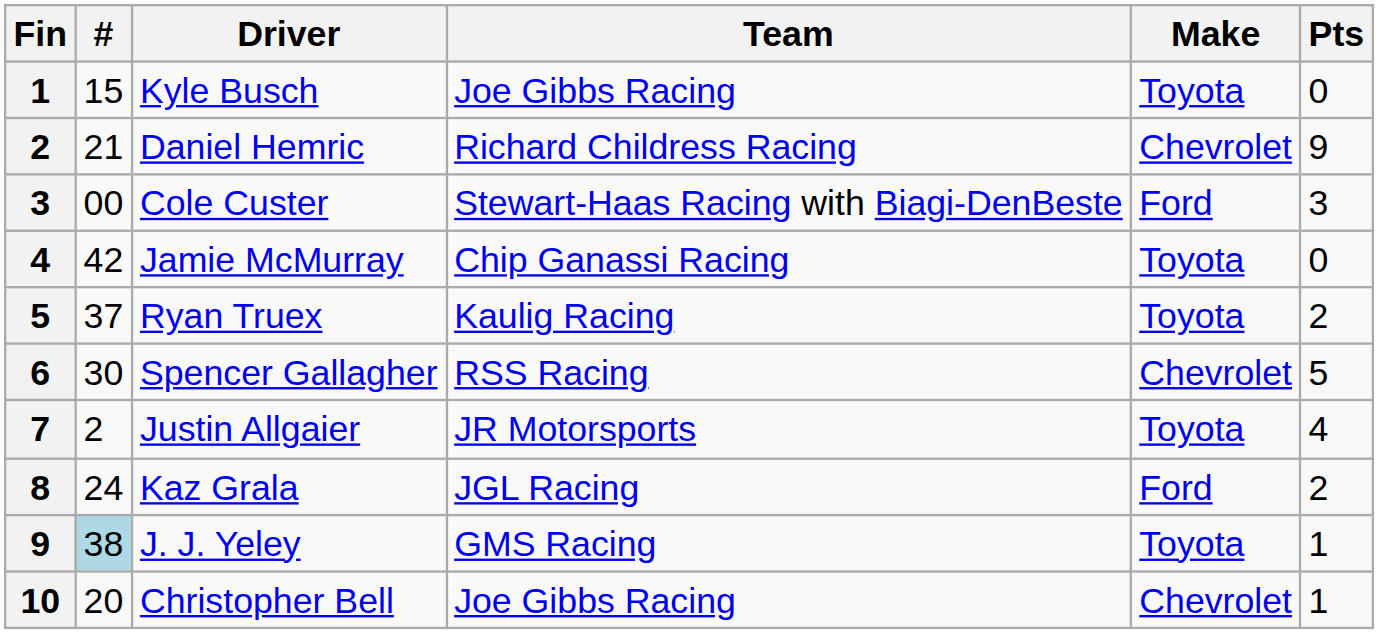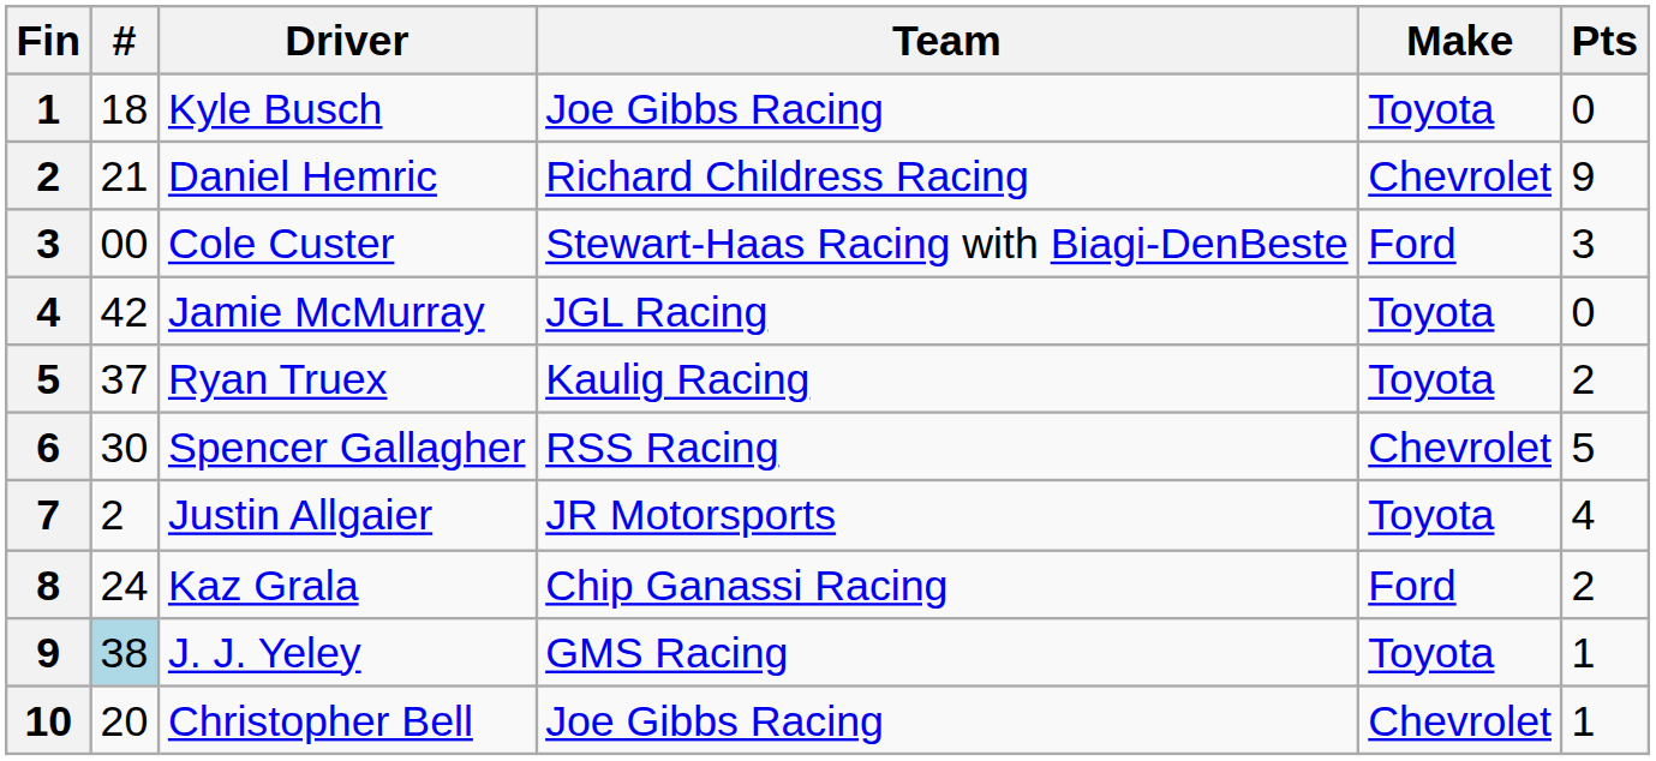Kyle Busch | #: 15 -> 18
Jamie McMurray | Team: Chip Ganassi Racing -> JGL Racing
Kaz Grala | Team: JGL Racing -> Chip Ganassi Racing
